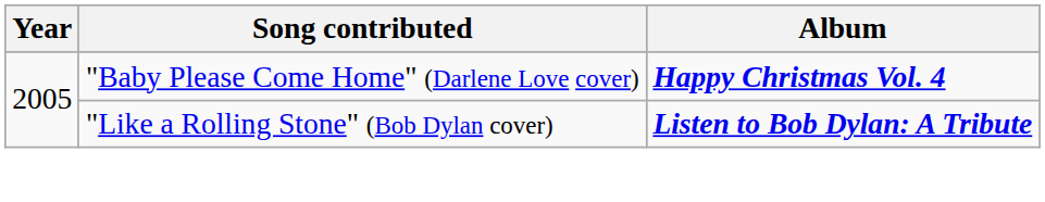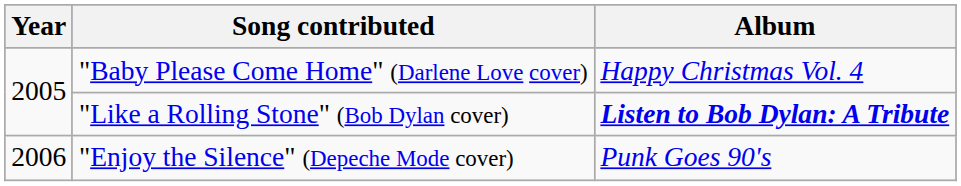"Baby Please Come Home" (Darlene Love cover) | Album: bold -> normal
+ row: 2006 | "Enjoy the Silence" (Depeche Mode cover) | Punk Goes 90's
